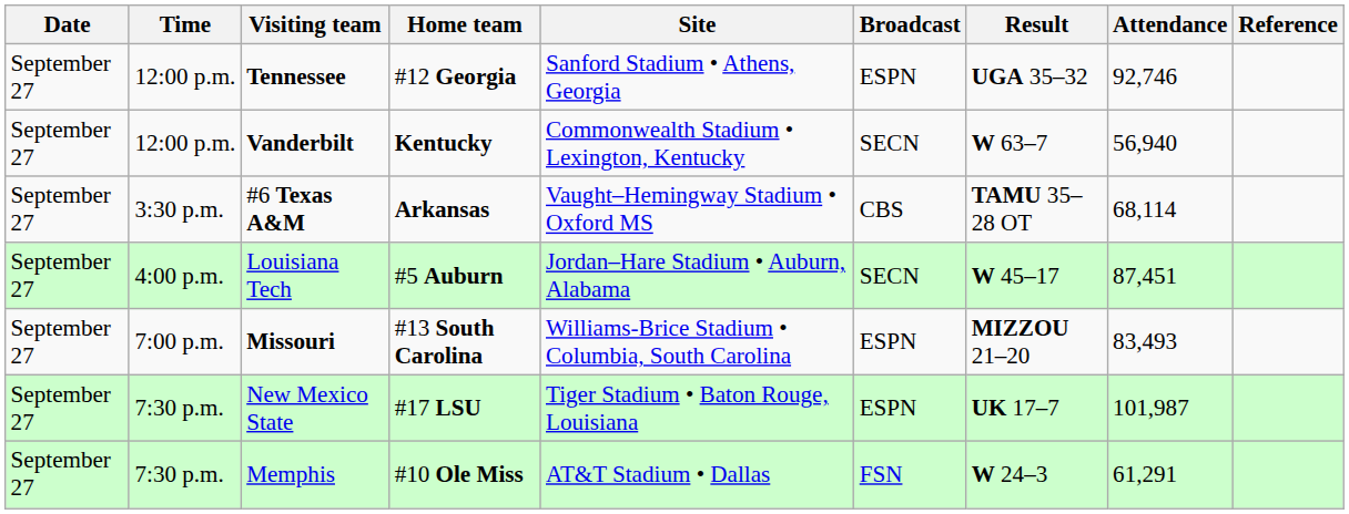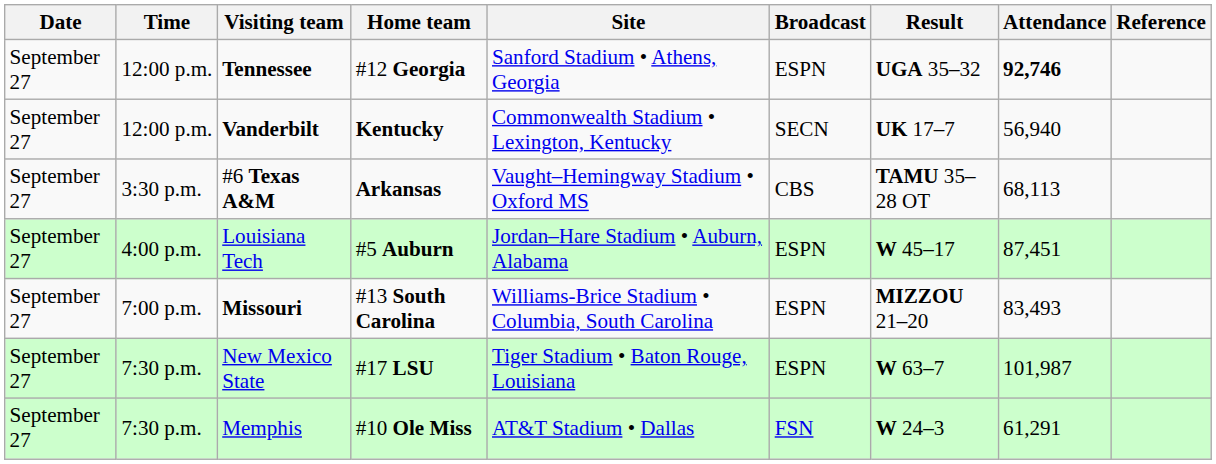Tennessee | Attendance: normal -> bold
Vanderbilt | Result: W 63–7 -> UK 17–7
#6 Texas A&M | Attendance: 68,114 -> 68,113
Louisiana Tech | Broadcast: SECN -> ESPN
New Mexico State | Result: UK 17–7 -> W 63–7
